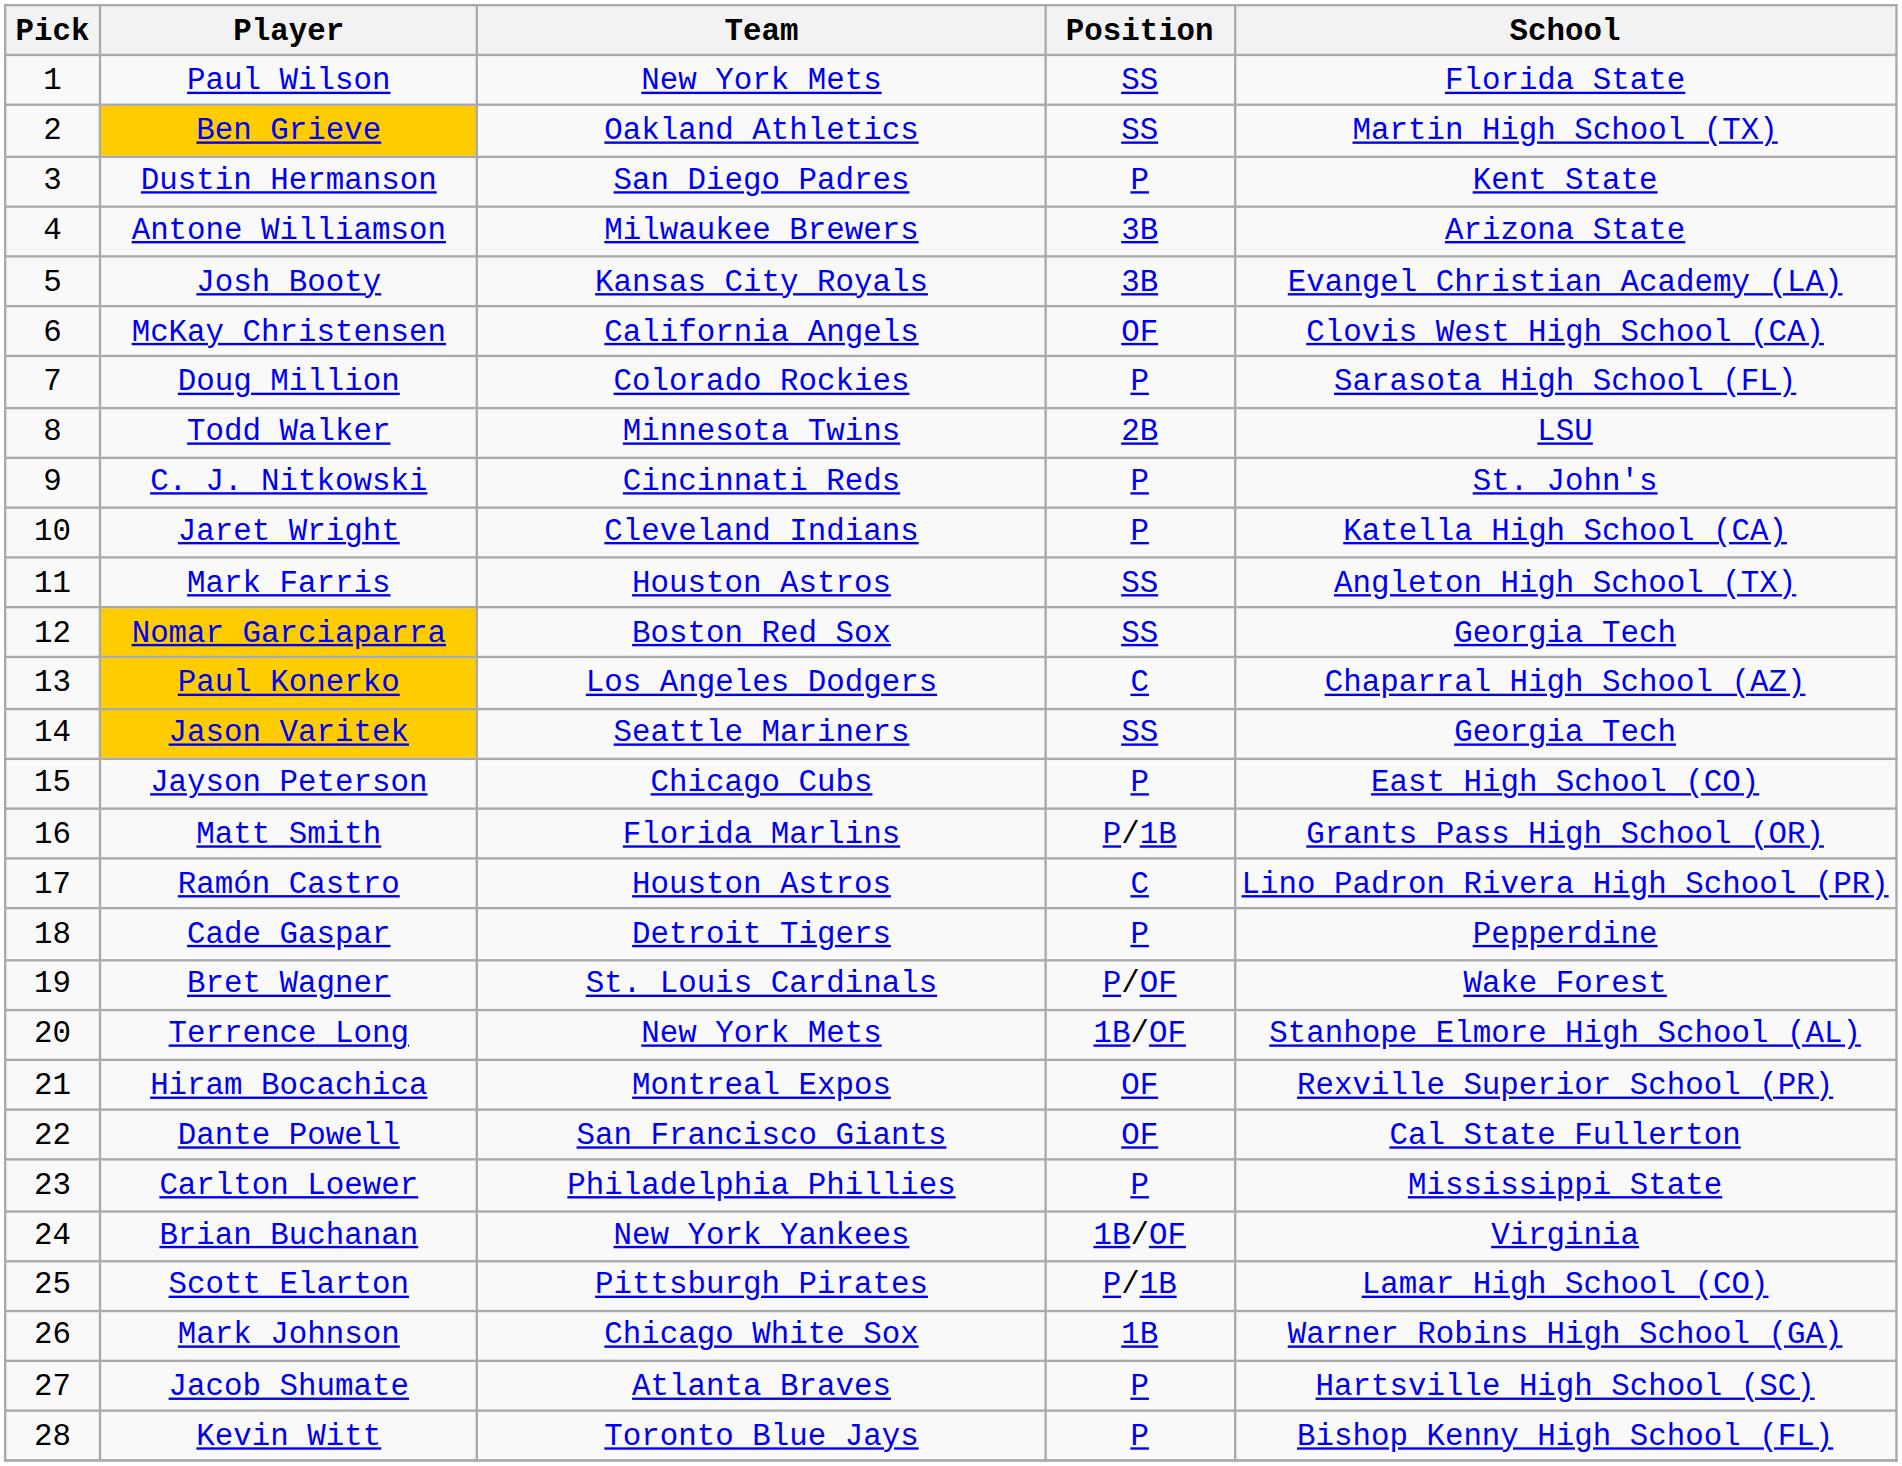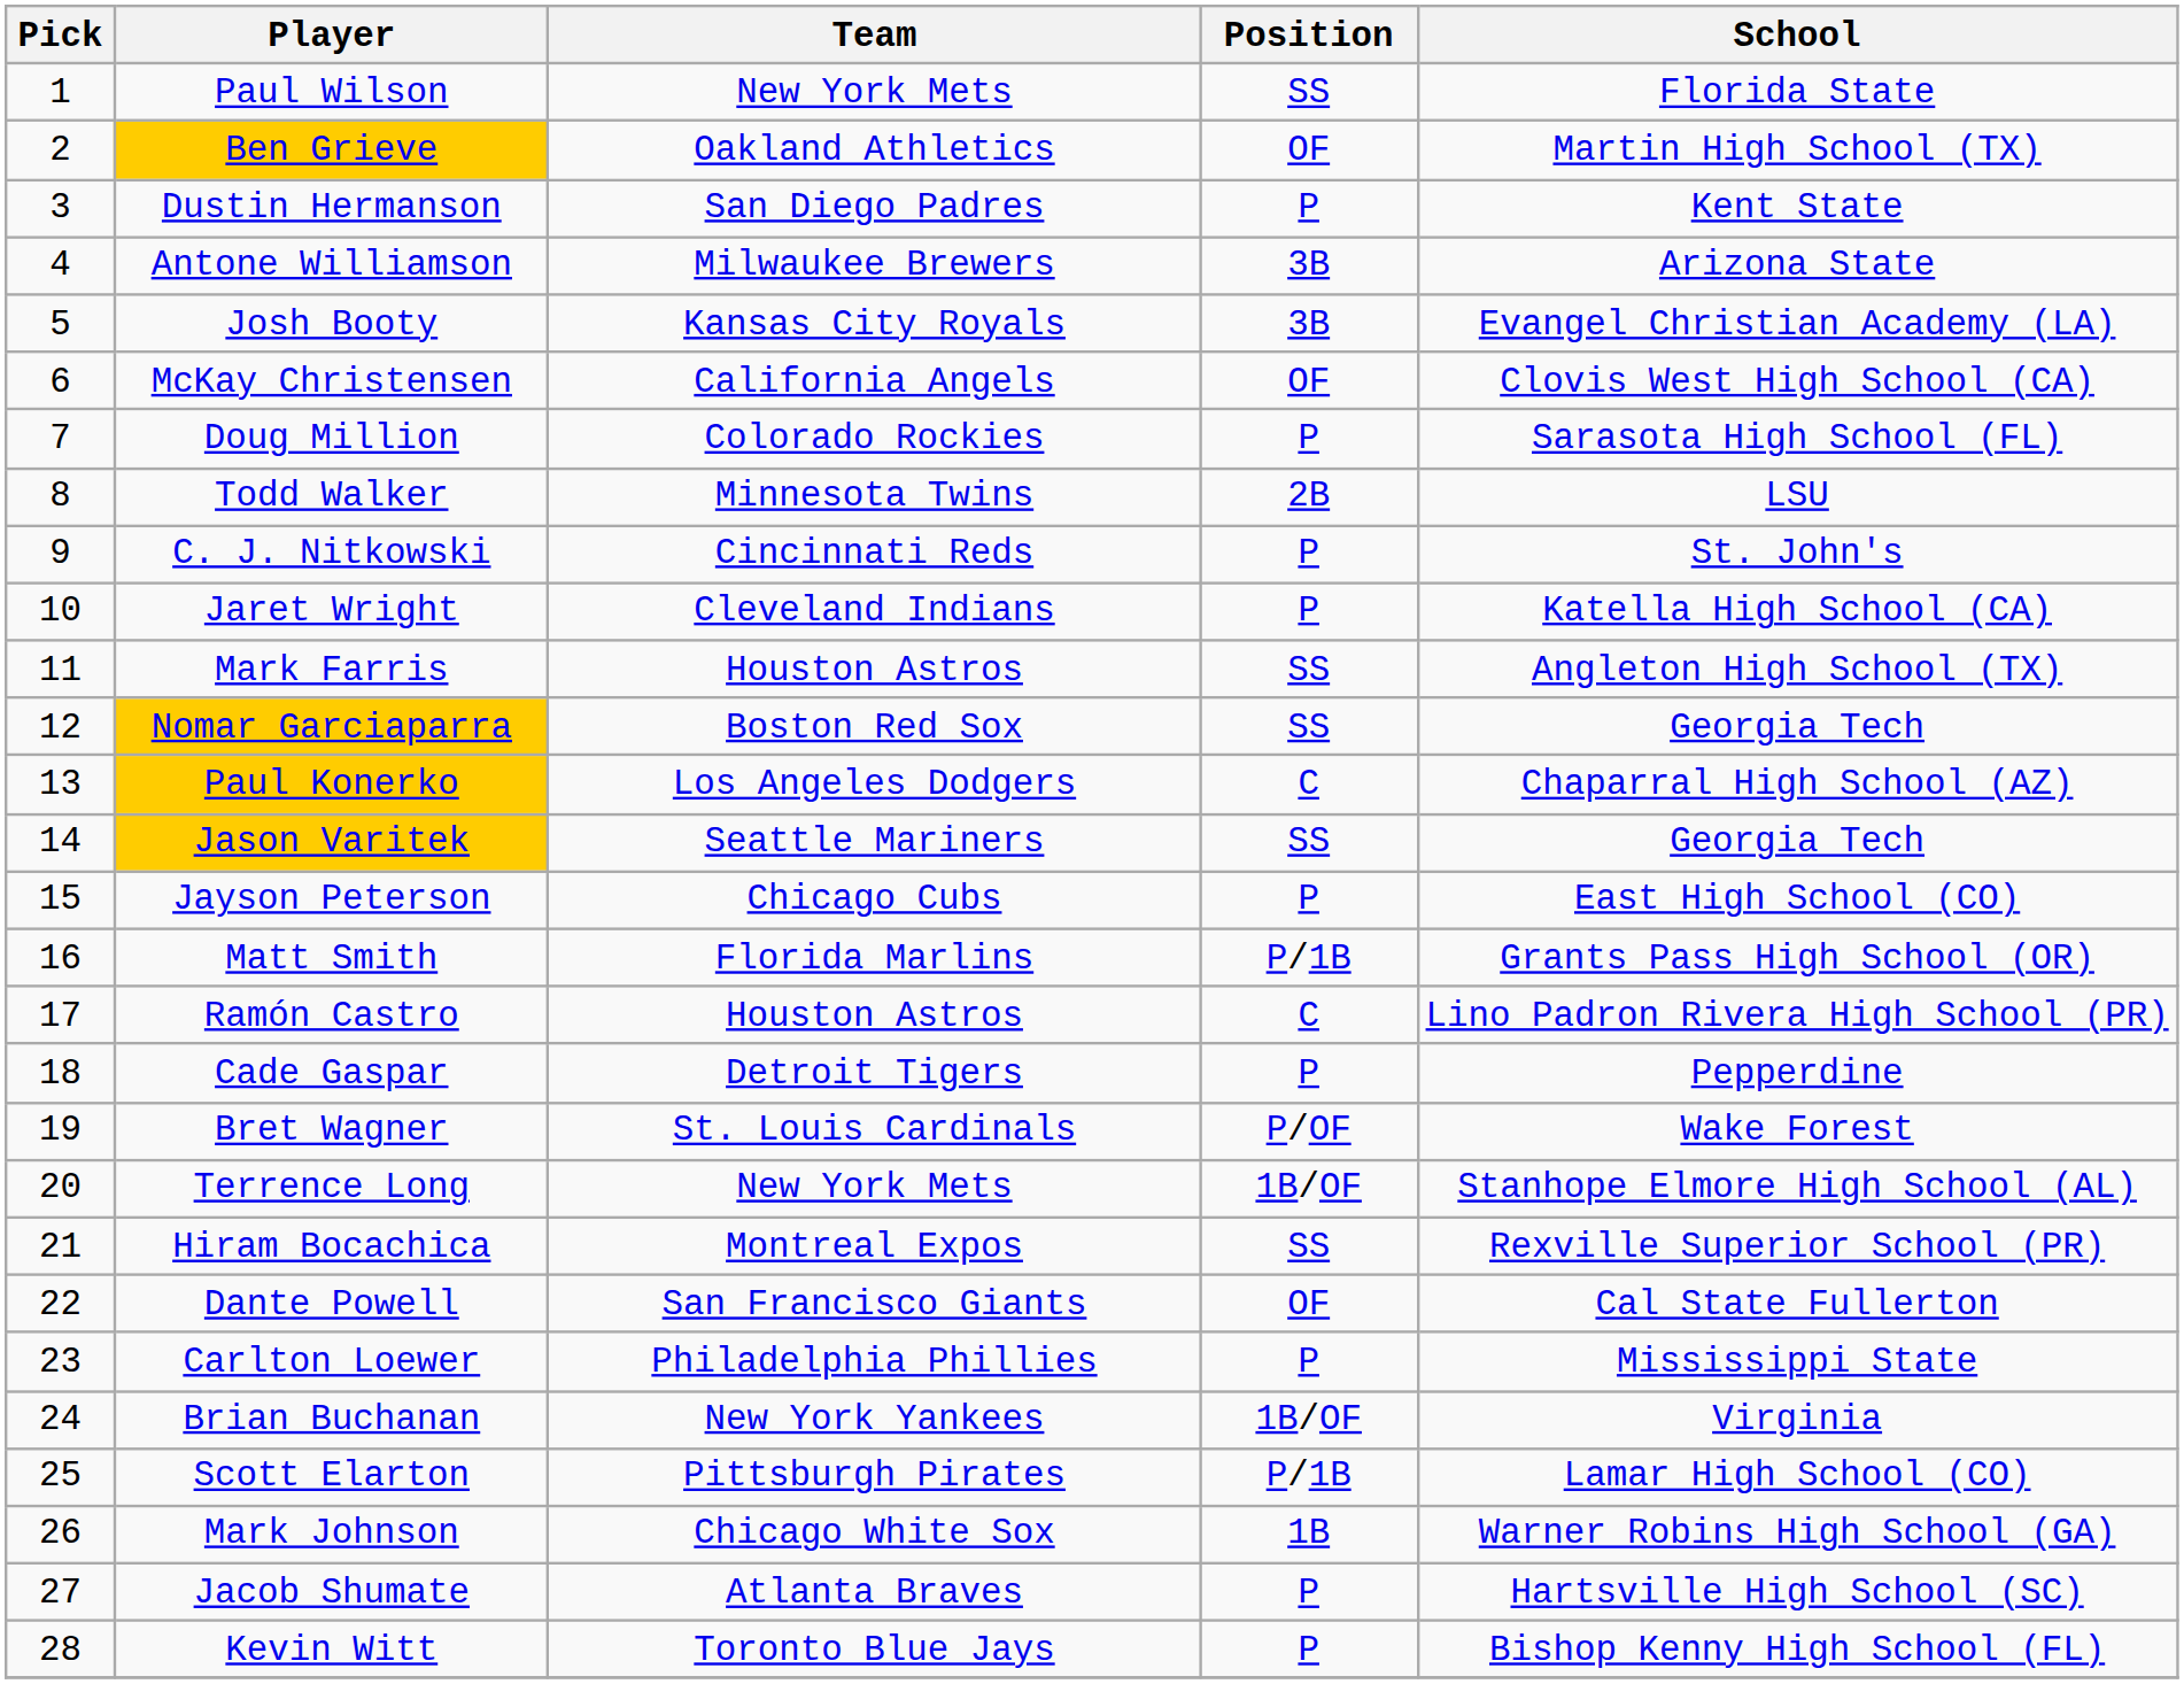Ben Grieve | Position: SS -> OF
Hiram Bocachica | Position: OF -> SS
